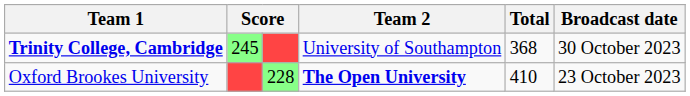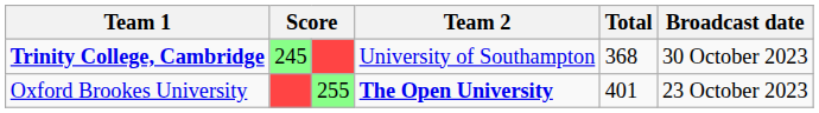Oxford Brookes University | column 3: 228 -> 255
Oxford Brookes University | Total: 410 -> 401
